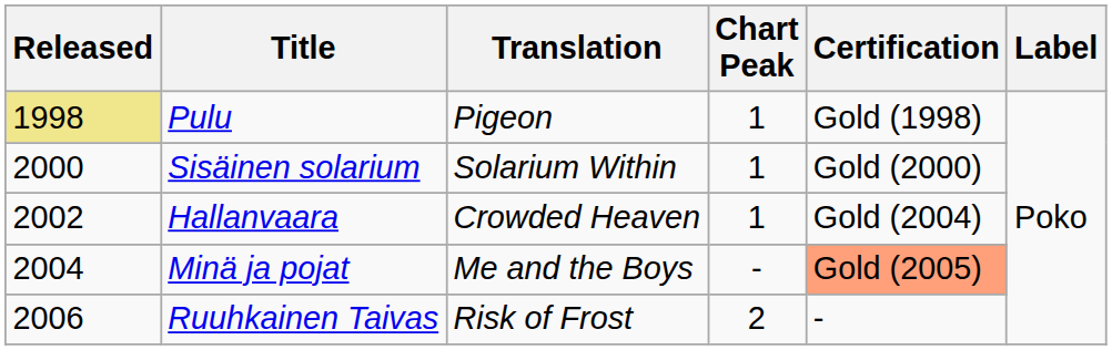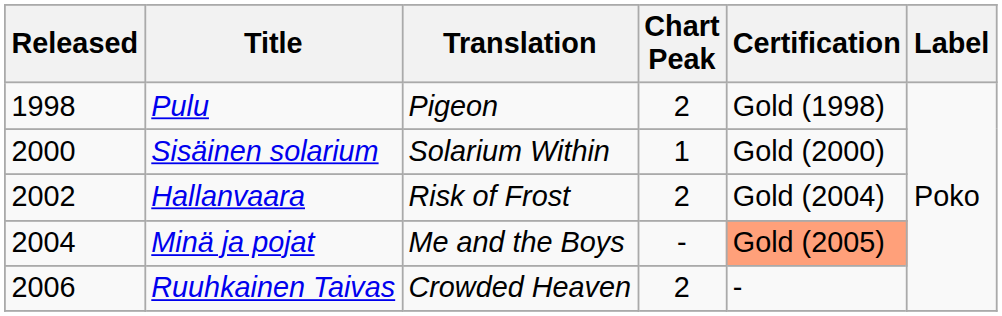Pulu | Released: khaki background -> no background
Pulu | Chart Peak: 1 -> 2
Hallanvaara | Translation: Crowded Heaven -> Risk of Frost
Hallanvaara | Chart Peak: 1 -> 2
Ruuhkainen Taivas | Translation: Risk of Frost -> Crowded Heaven
